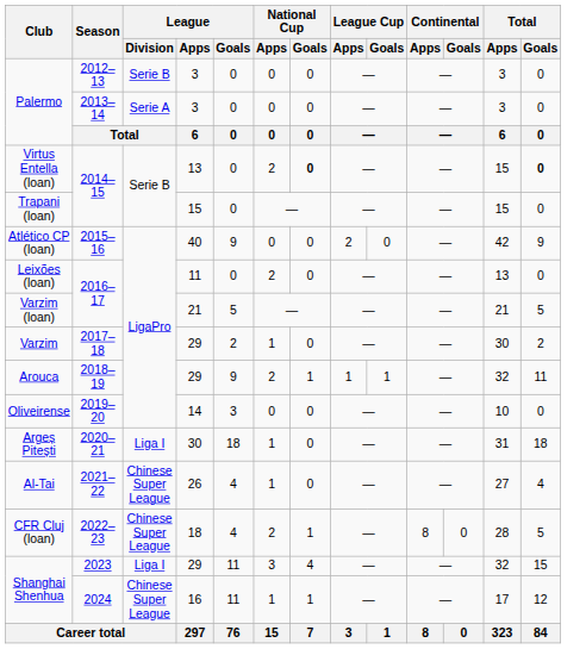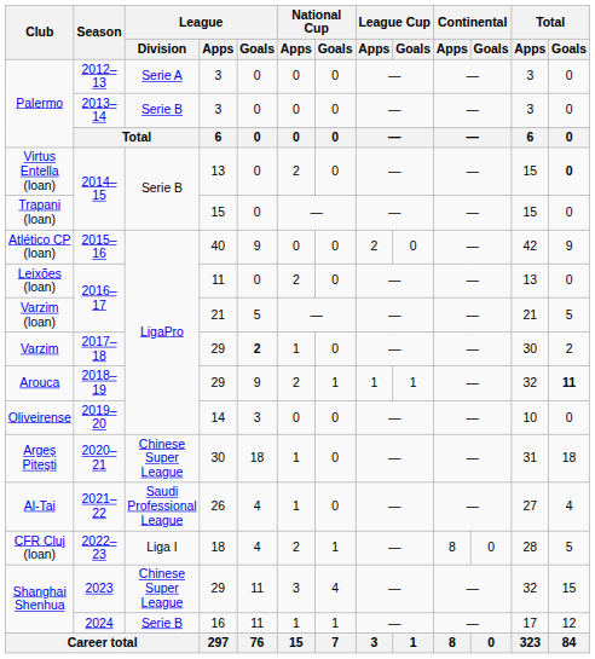Palermo / 2012–13 | League / Division: Serie B -> Serie A
Palermo / 2013–14 | League / Division: Serie A -> Serie B
Virtus Entella (loan) | National Cup / Goals: bold -> normal
Varzim | League / Goals: normal -> bold
Arouca | Total / Goals: normal -> bold
Argeș Pitești | League / Division: Liga I -> Chinese Super League
Al-Tai | League / Division: Chinese Super League -> Saudi Professional League
CFR Cluj (loan) | League / Division: Chinese Super League -> Liga I
Shanghai Shenhua / 2023 | League / Division: Liga I -> Chinese Super League
Shanghai Shenhua / 2024 | League / Division: Chinese Super League -> Serie B
